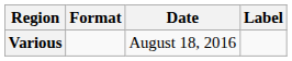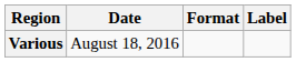columns swapped: Date <-> Format
